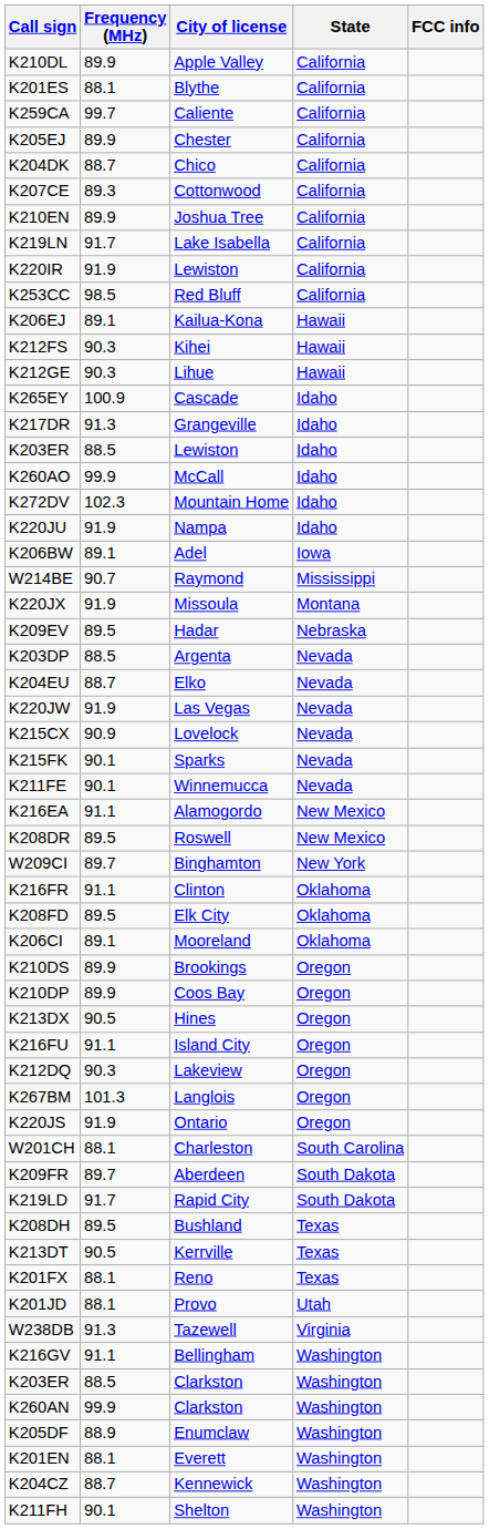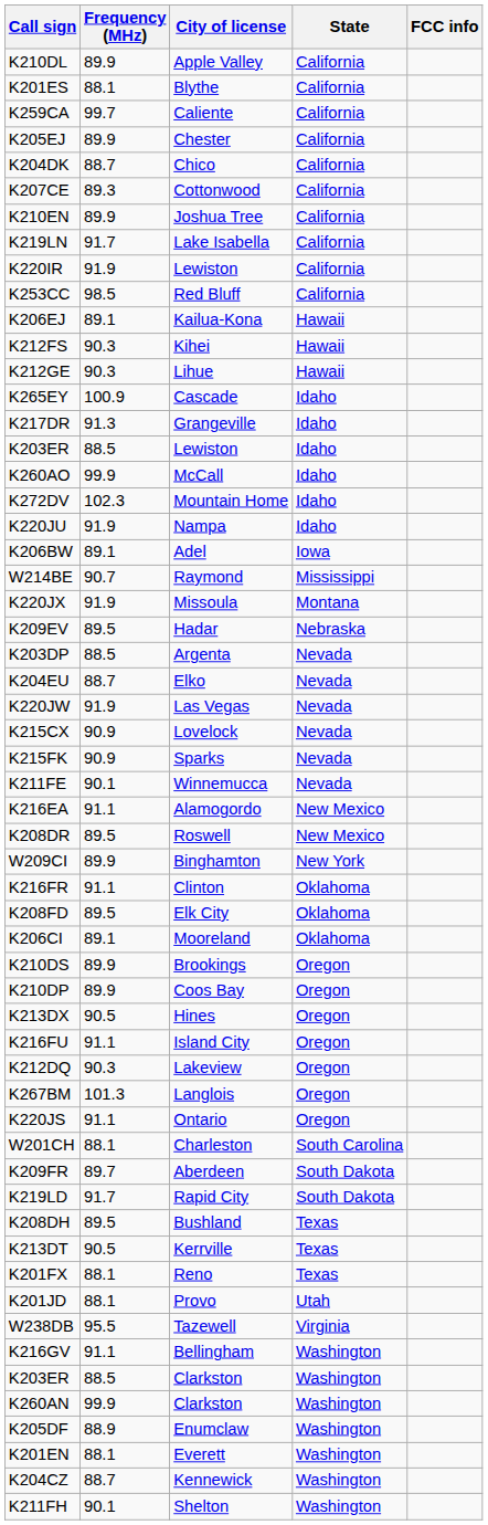K215FK | Frequency (MHz): 90.1 -> 90.9
W209CI | Frequency (MHz): 89.7 -> 89.9
K220JS | Frequency (MHz): 91.9 -> 91.1
W238DB | Frequency (MHz): 91.3 -> 95.5
